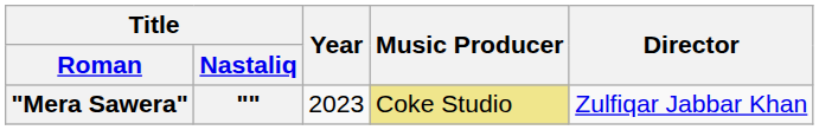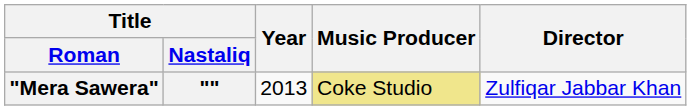"Mera Sawera" | Year: 2023 -> 2013
